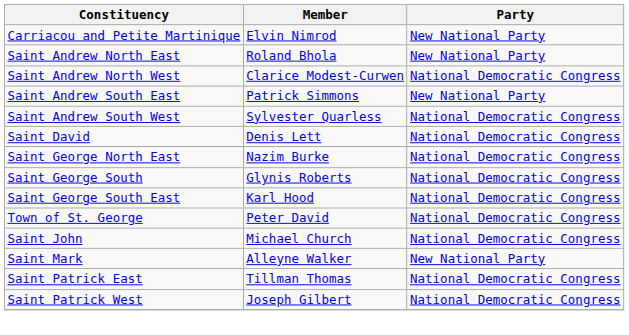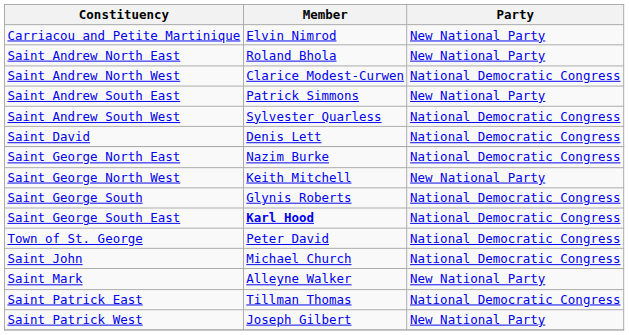+ row: Saint George North West | Keith Mitchell | New National Party
Saint George South East | Member: normal -> bold
Saint Patrick West | Party: National Democratic Congress -> New National Party
